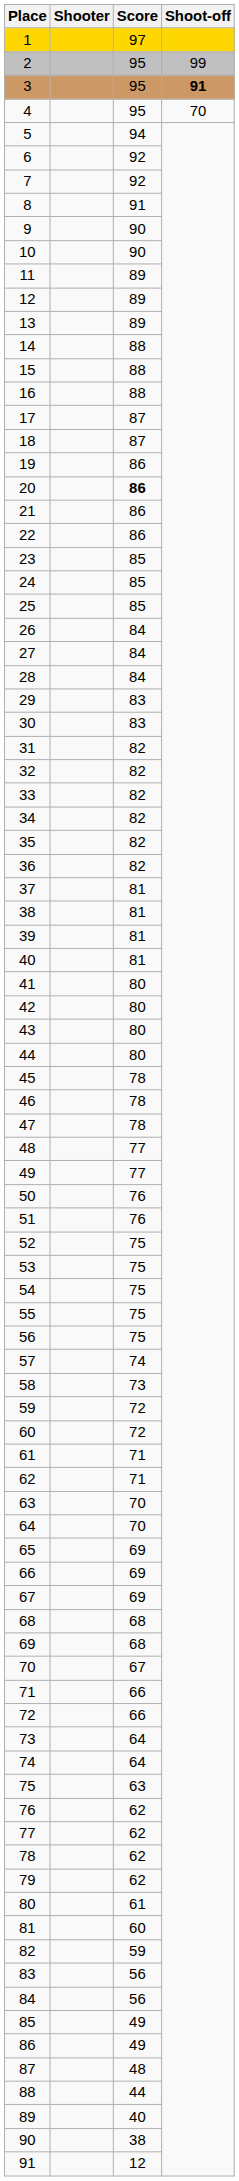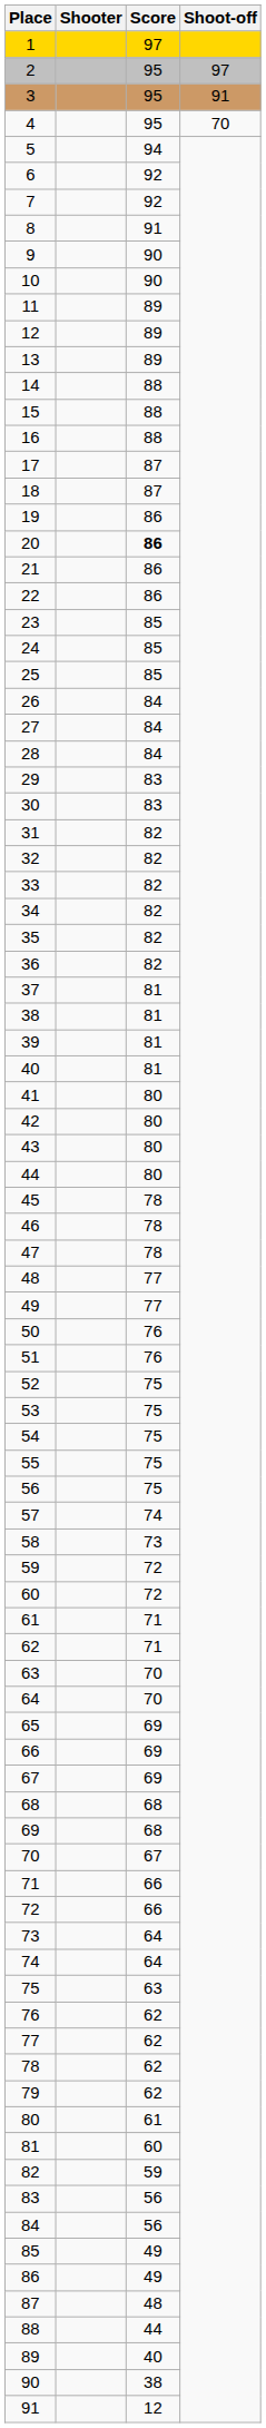2 | Shoot-off: 99 -> 97
3 | Shoot-off: bold -> normal
